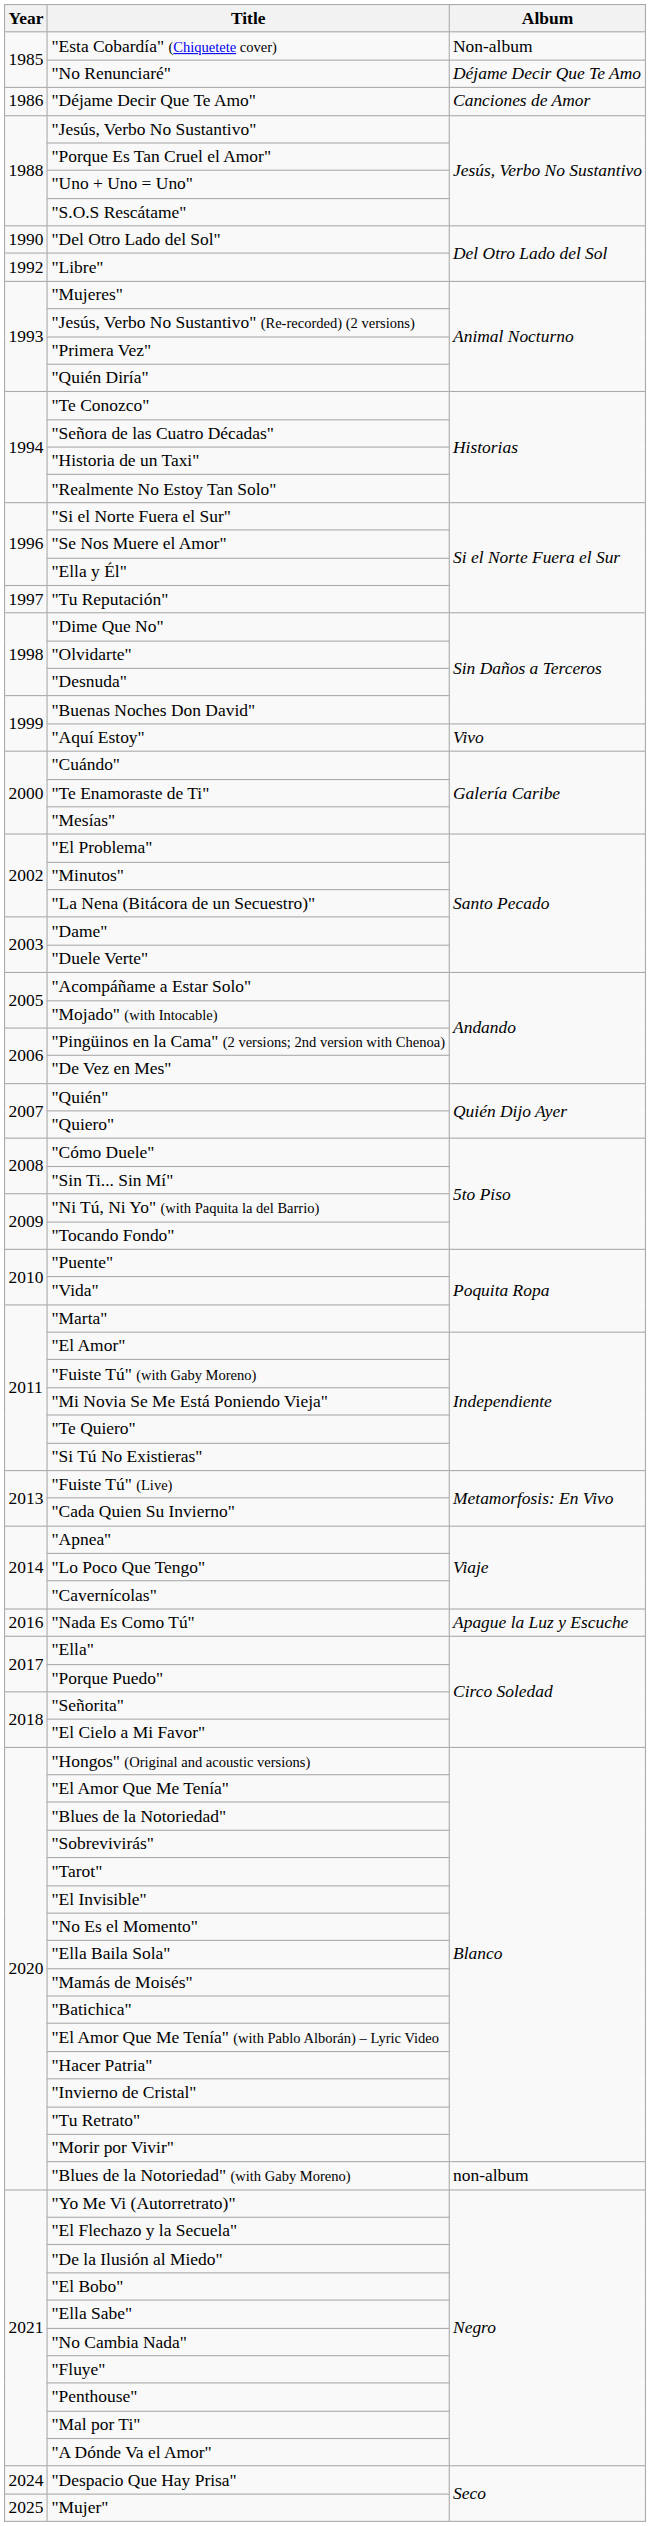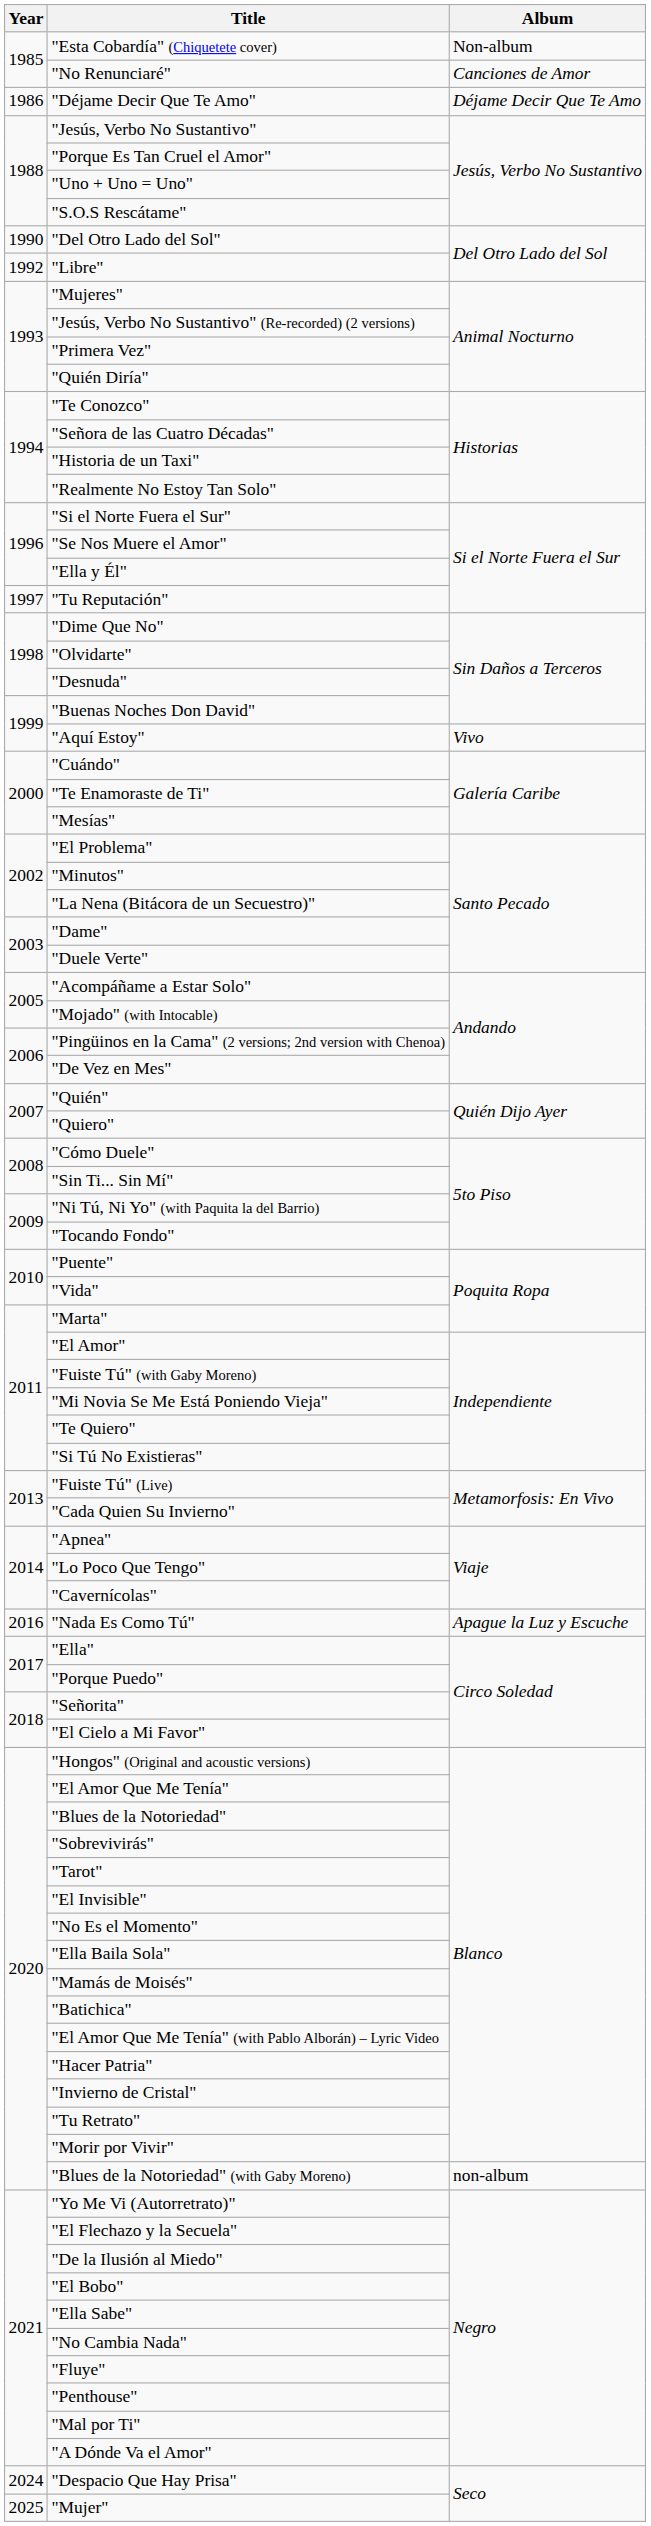"No Renunciaré" | Album: Déjame Decir Que Te Amo -> Canciones de Amor
"Déjame Decir Que Te Amo" | Album: Canciones de Amor -> Déjame Decir Que Te Amo
